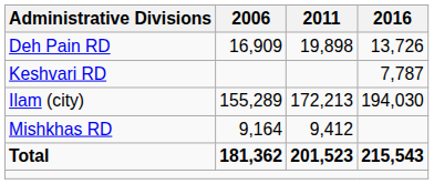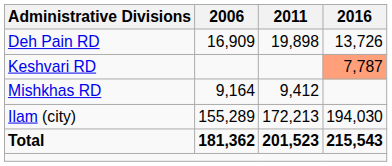Keshvari RD | 2016: no background -> lightsalmon background
rows swapped: Mishkhas RD <-> Ilam (city)
